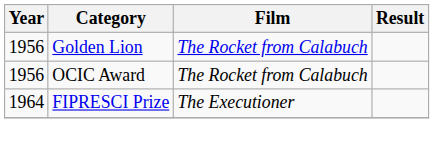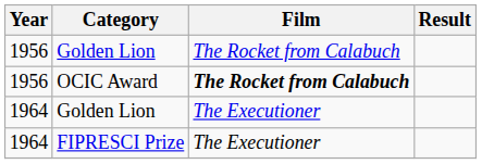OCIC Award | Film: normal -> bold
+ row: 1964 | Golden Lion | The Executioner
